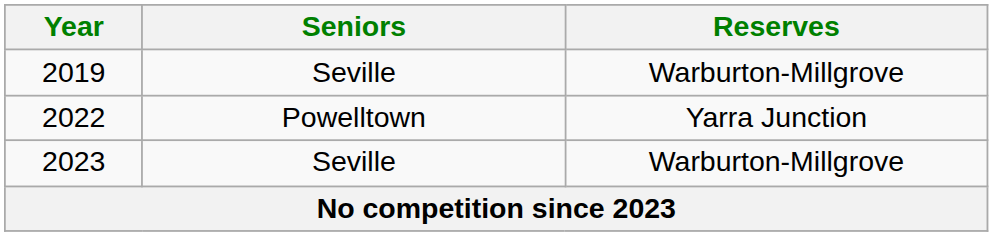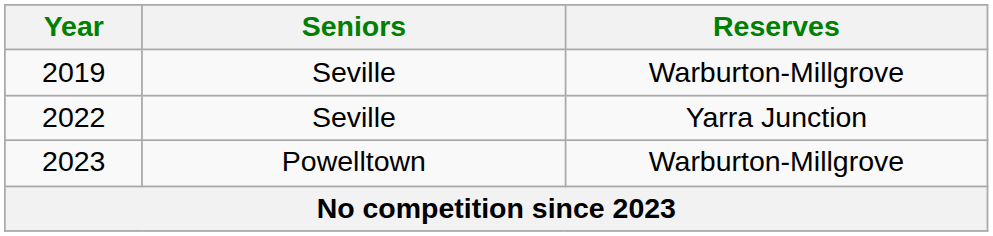2022 | Seniors: Powelltown -> Seville
2023 | Seniors: Seville -> Powelltown
